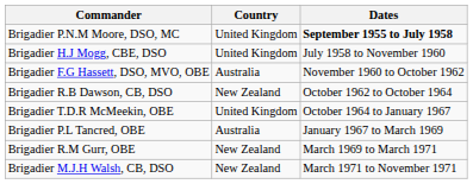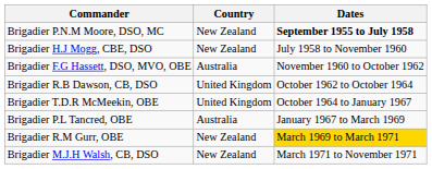Brigadier P.N.M Moore, DSO, MC | Country: United Kingdom -> New Zealand
Brigadier H.J Mogg, CBE, DSO | Country: United Kingdom -> New Zealand
Brigadier R.B Dawson, CB, DSO | Country: New Zealand -> United Kingdom
Brigadier R.M Gurr, OBE | Dates: no background -> gold background
